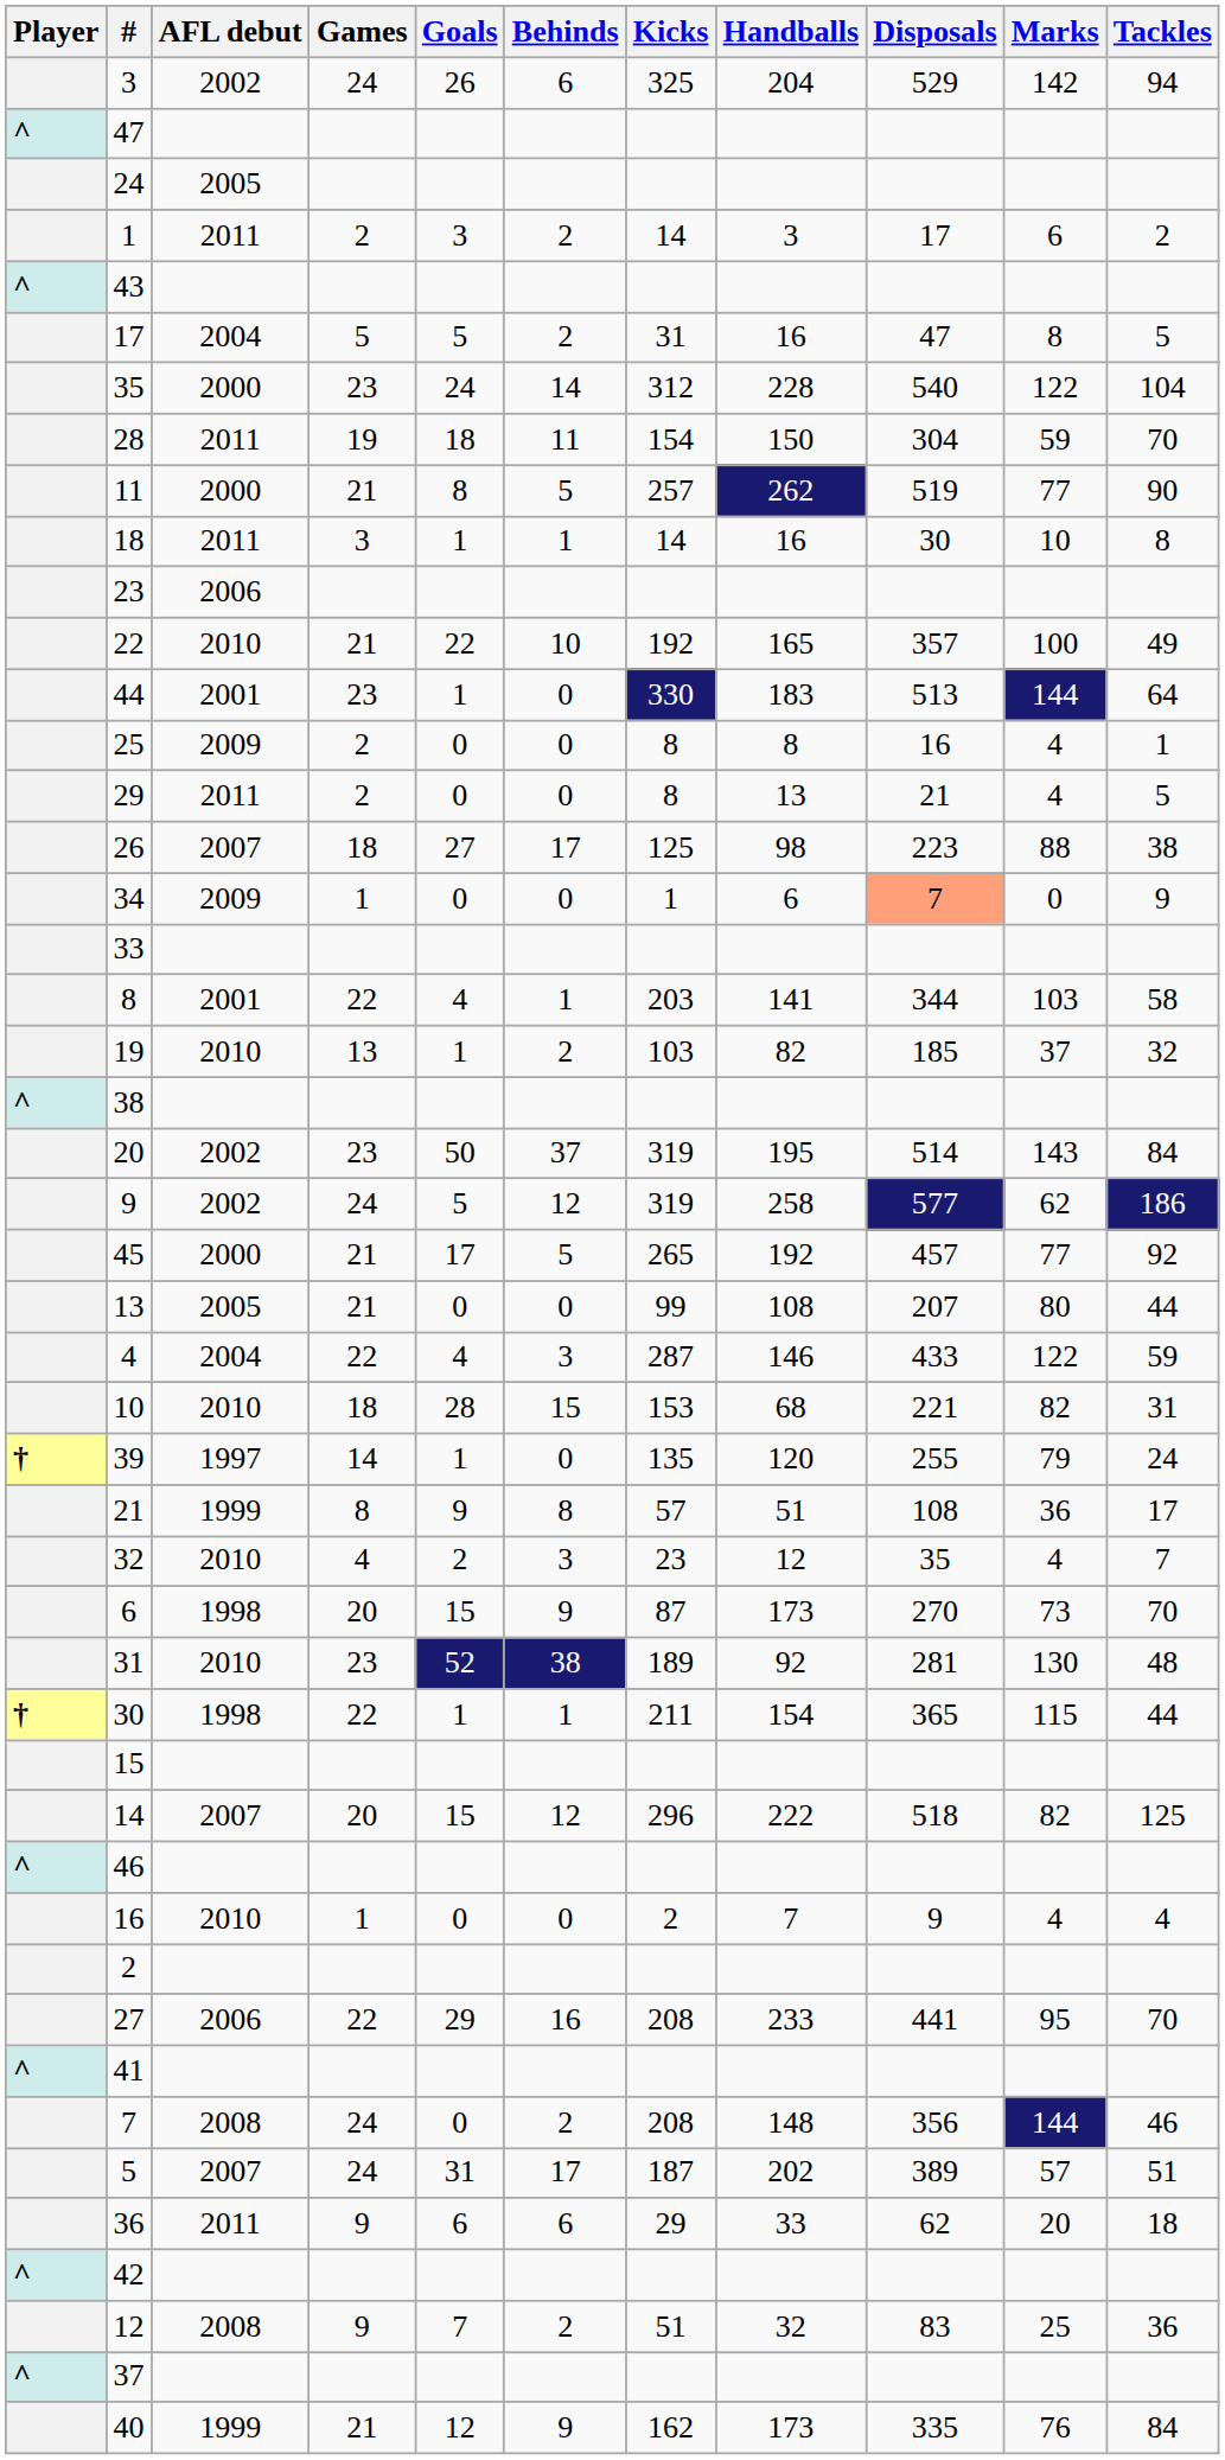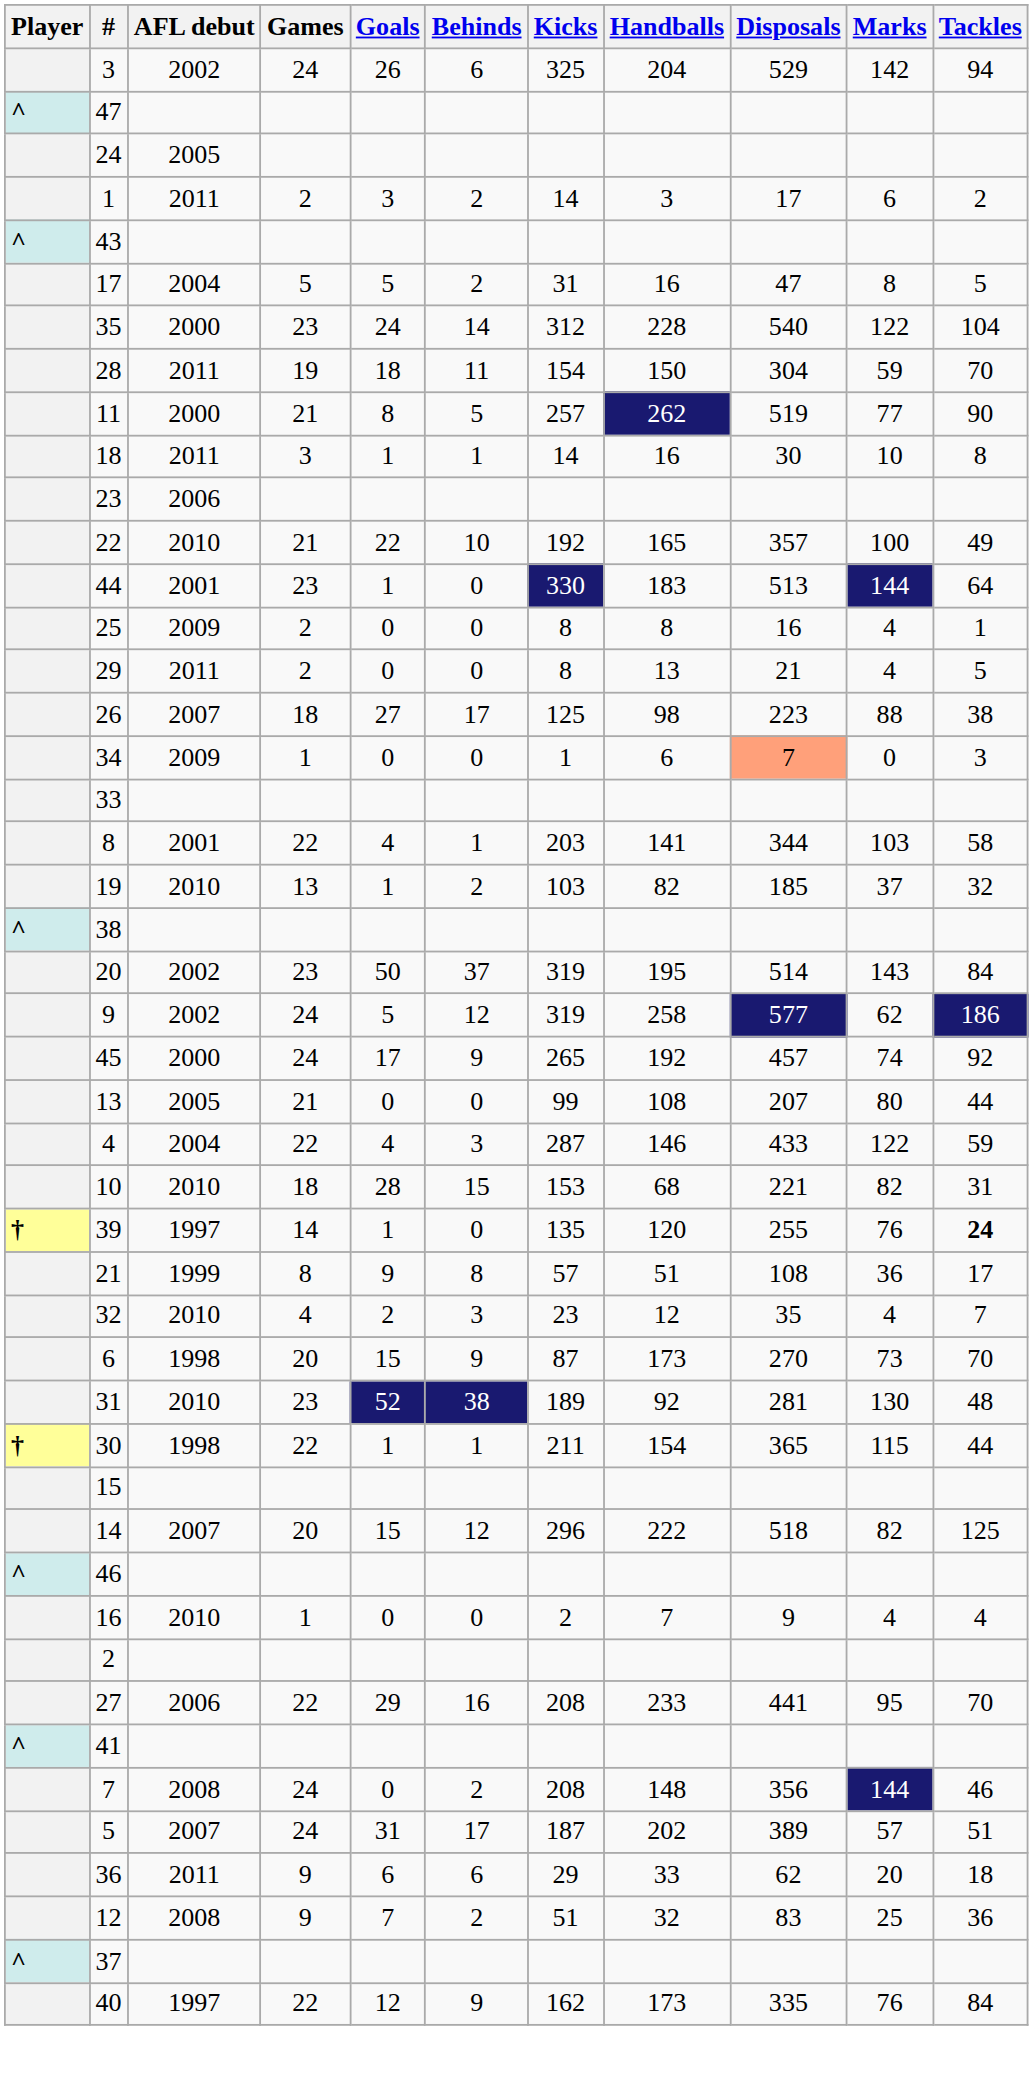34 | Tackles: 9 -> 3
45 | Games: 21 -> 24
45 | Behinds: 5 -> 9
45 | Marks: 77 -> 74
39 | Marks: 79 -> 76
39 | Tackles: normal -> bold
- row: ^ | 42
40 | AFL debut: 1999 -> 1997
40 | Games: 21 -> 22
